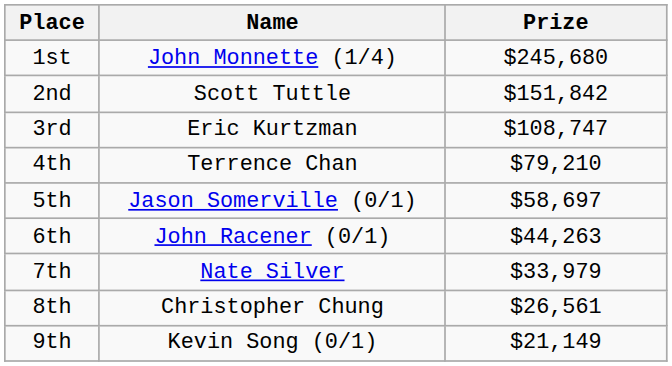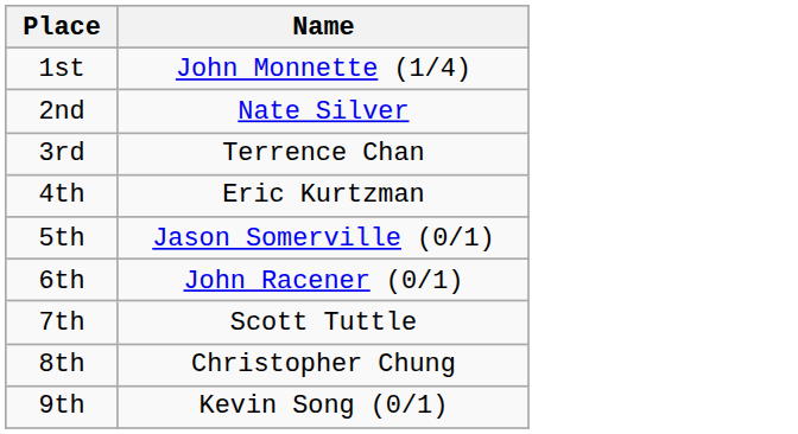- column: Prize | $245,680 | $151,842 | $108,747 | $79,210 | $58,697 | $44,263 | $33,979 | $26,561 | $21,149
2nd | Name: Scott Tuttle -> Nate Silver
3rd | Name: Eric Kurtzman -> Terrence Chan
4th | Name: Terrence Chan -> Eric Kurtzman
7th | Name: Nate Silver -> Scott Tuttle
